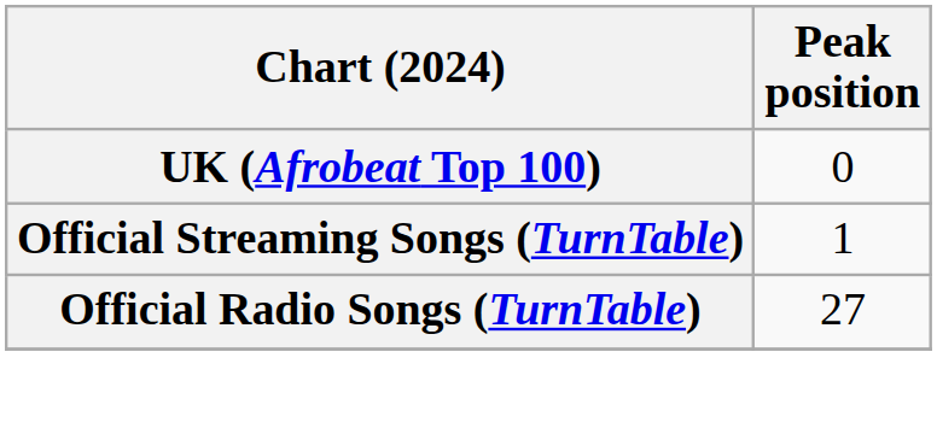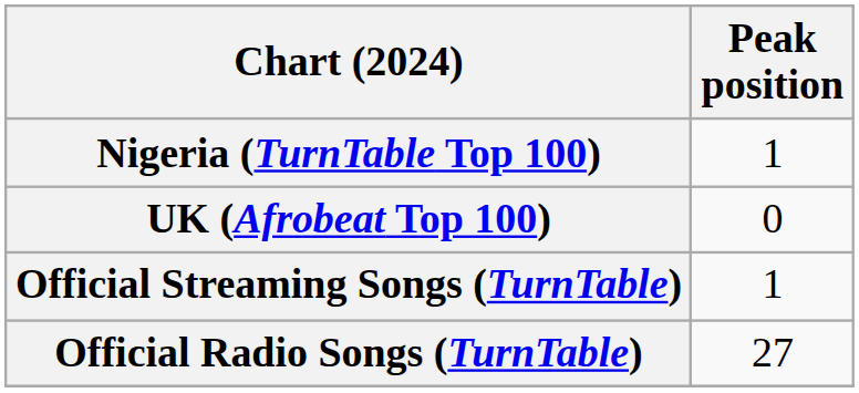+ row: Nigeria (TurnTable Top 100) | 1
